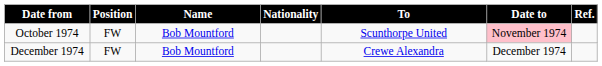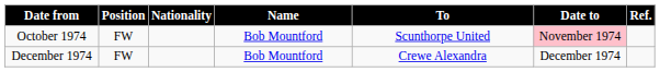columns swapped: Nationality <-> Name
